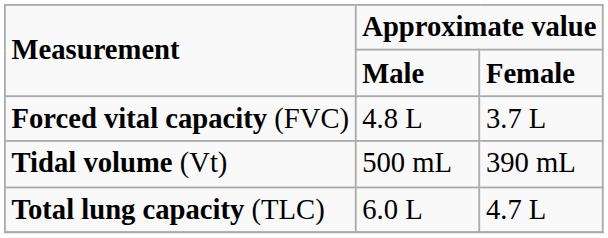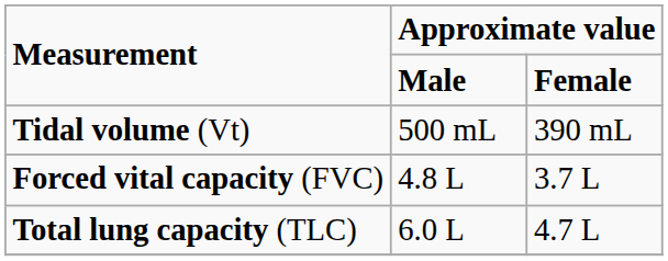rows swapped: Forced vital capacity (FVC) <-> Tidal volume (Vt)
